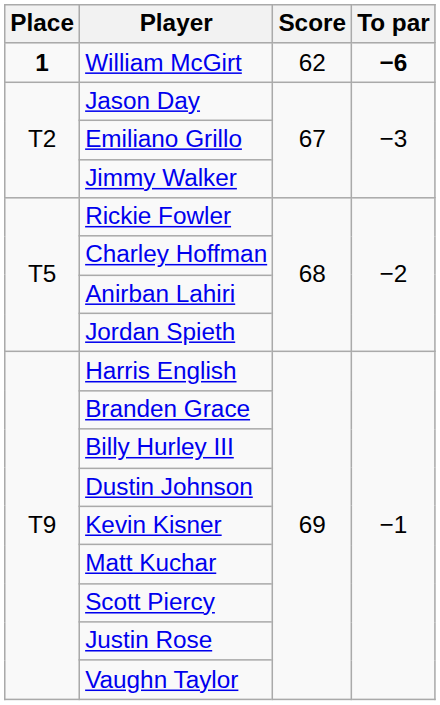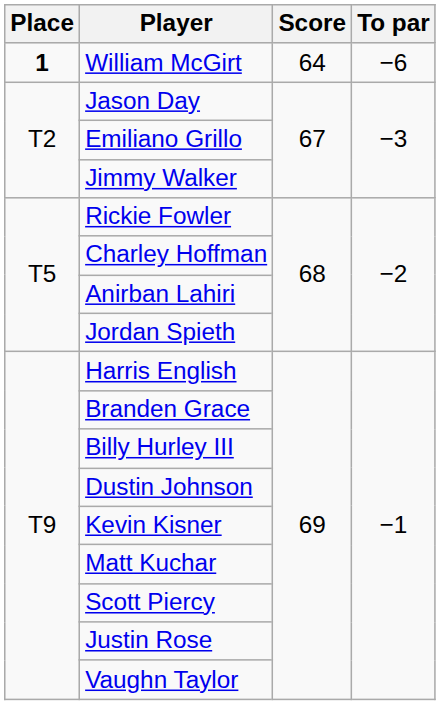William McGirt | Score: 62 -> 64
William McGirt | To par: bold -> normal
